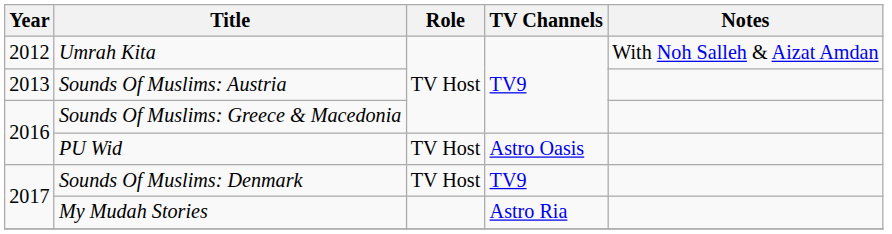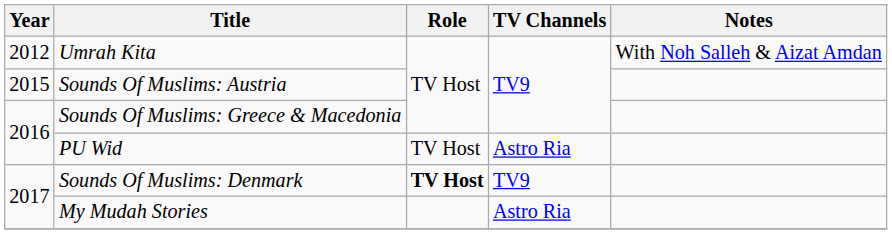Sounds Of Muslims: Austria | Year: 2013 -> 2015
PU Wid | TV Channels: Astro Oasis -> Astro Ria
Sounds Of Muslims: Denmark | Role: normal -> bold
